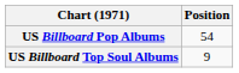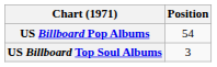US Billboard Top Soul Albums | Position: 9 -> 3
